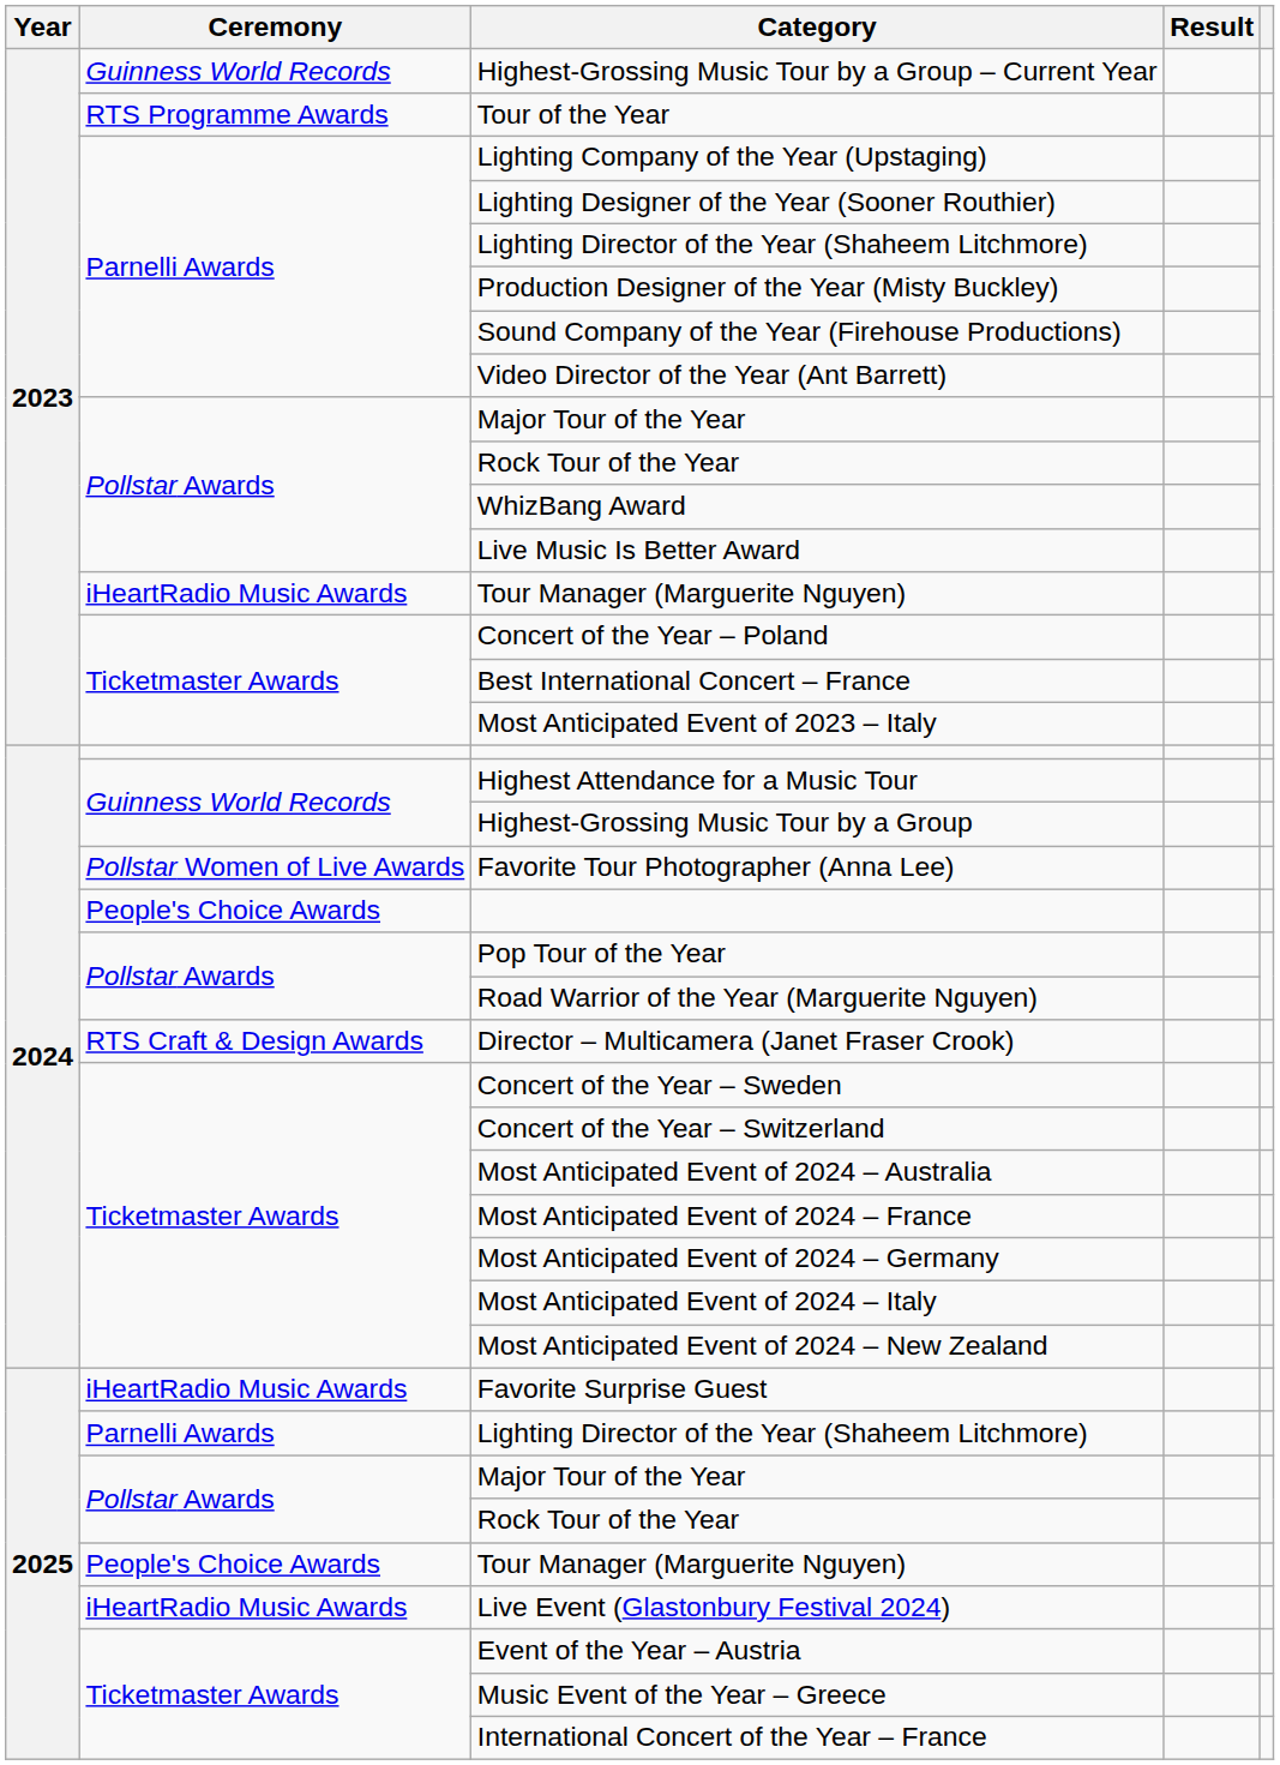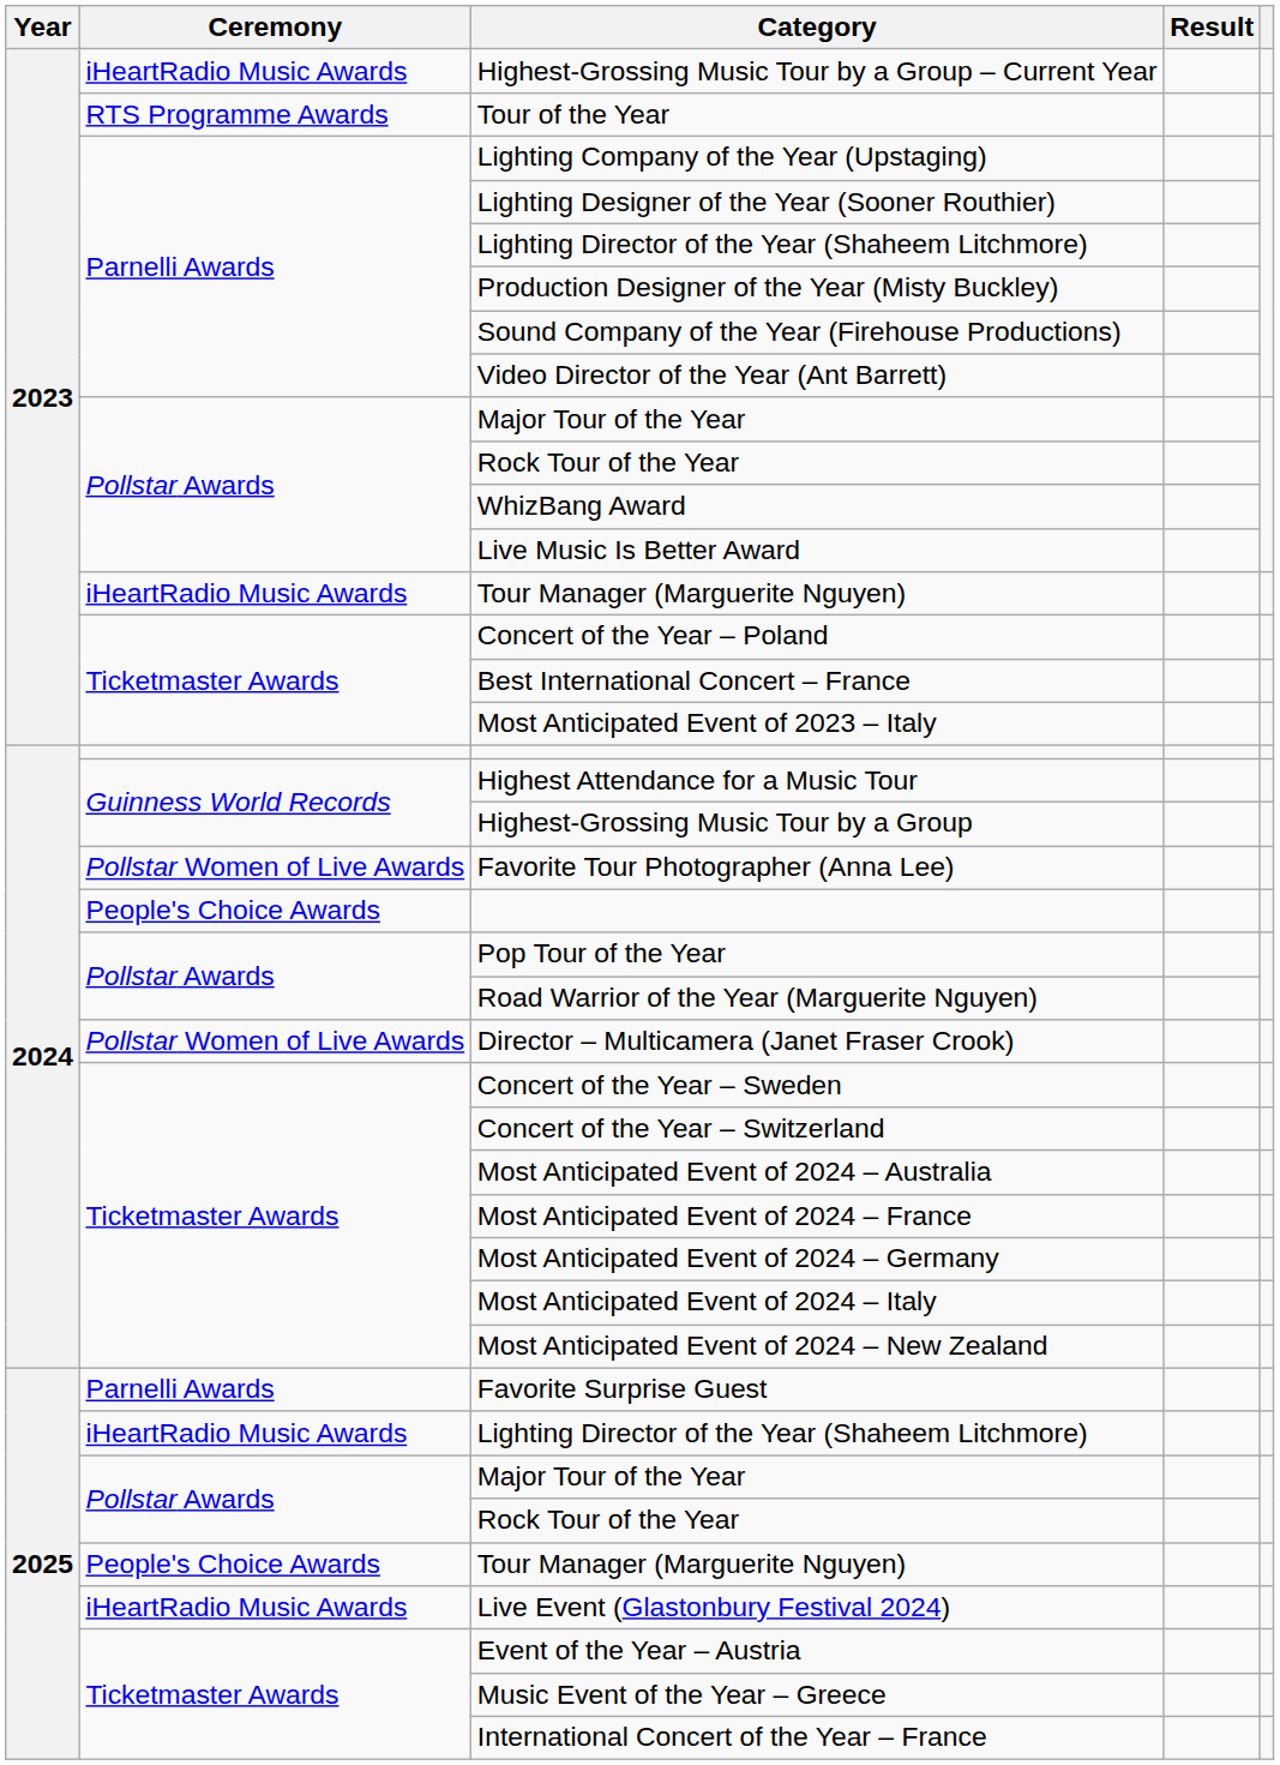Highest-Grossing Music Tour by a Group – Current Year | Ceremony: Guinness World Records -> iHeartRadio Music Awards
Director – Multicamera (Janet Fraser Crook) | Ceremony: RTS Craft & Design Awards -> Pollstar Women of Live Awards
Favorite Surprise Guest | Ceremony: iHeartRadio Music Awards -> Parnelli Awards
2025 / Lighting Director of the Year (Shaheem Litchmore) | Ceremony: Parnelli Awards -> iHeartRadio Music Awards
